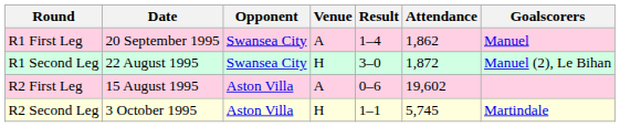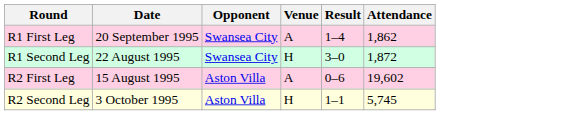- column: Goalscorers | Manuel | Manuel (2), Le Bihan | Martindale
